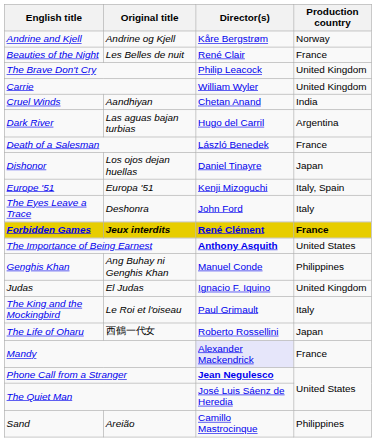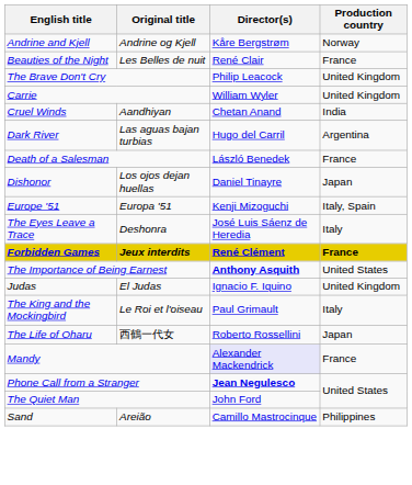The Eyes Leave a Trace | Director(s): John Ford -> José Luis Sáenz de Heredia
- row: Genghis Khan | Ang Buhay ni Genghis Khan | Manuel Conde | Philippines
The Quiet Man | Director(s): José Luis Sáenz de Heredia -> John Ford
